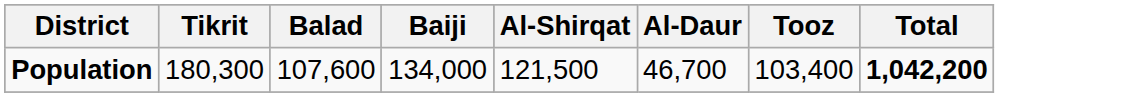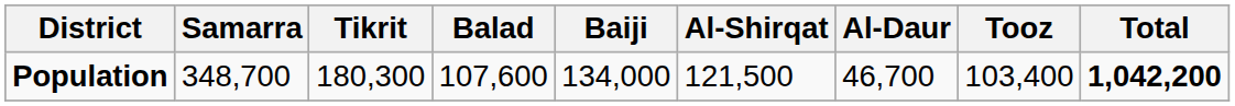+ column: Samarra | 348,700
